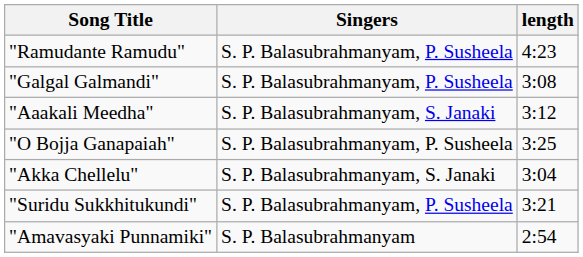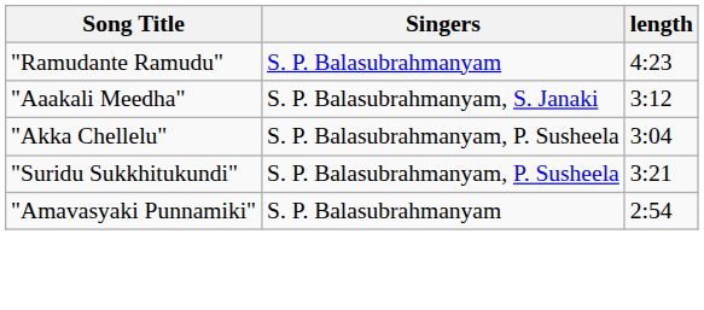"Ramudante Ramudu" | Singers: S. P. Balasubrahmanyam, P. Susheela -> S. P. Balasubrahmanyam
- row: "Galgal Galmandi" | S. P. Balasubrahmanyam, P. Susheela | 3:08
- row: "O Bojja Ganapaiah" | S. P. Balasubrahmanyam, P. Susheela | 3:25
"Akka Chellelu" | Singers: S. P. Balasubrahmanyam, S. Janaki -> S. P. Balasubrahmanyam, P. Susheela
